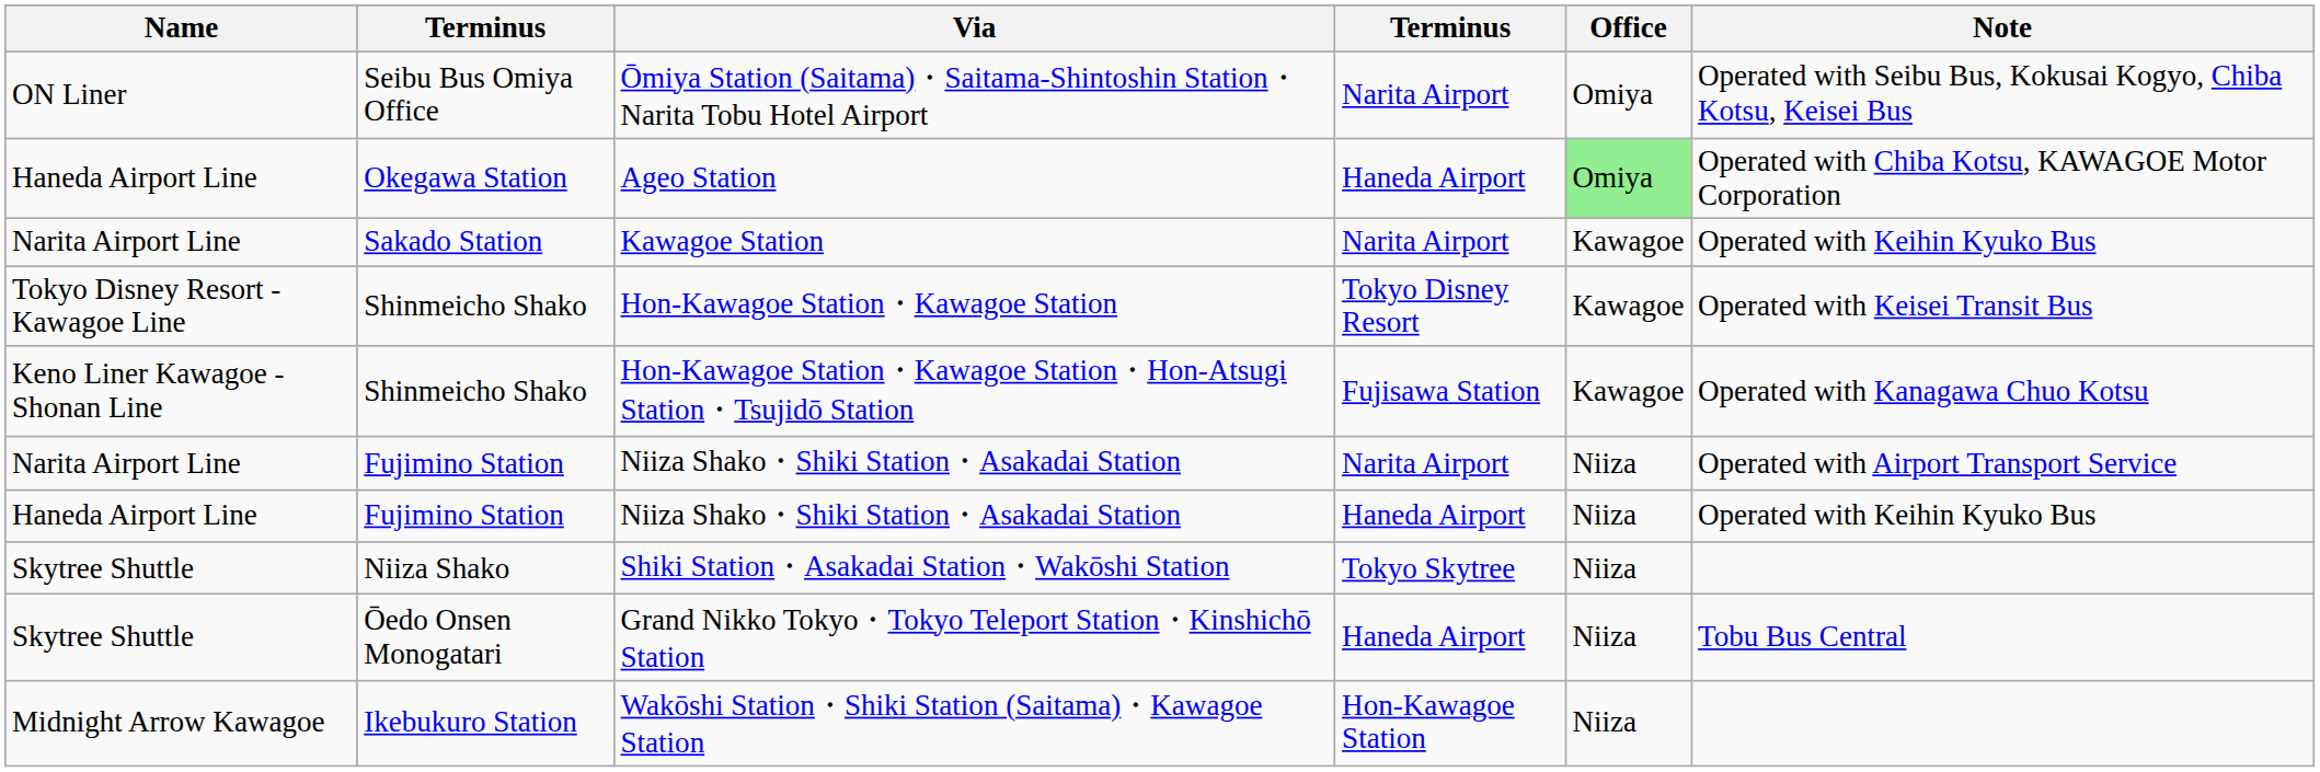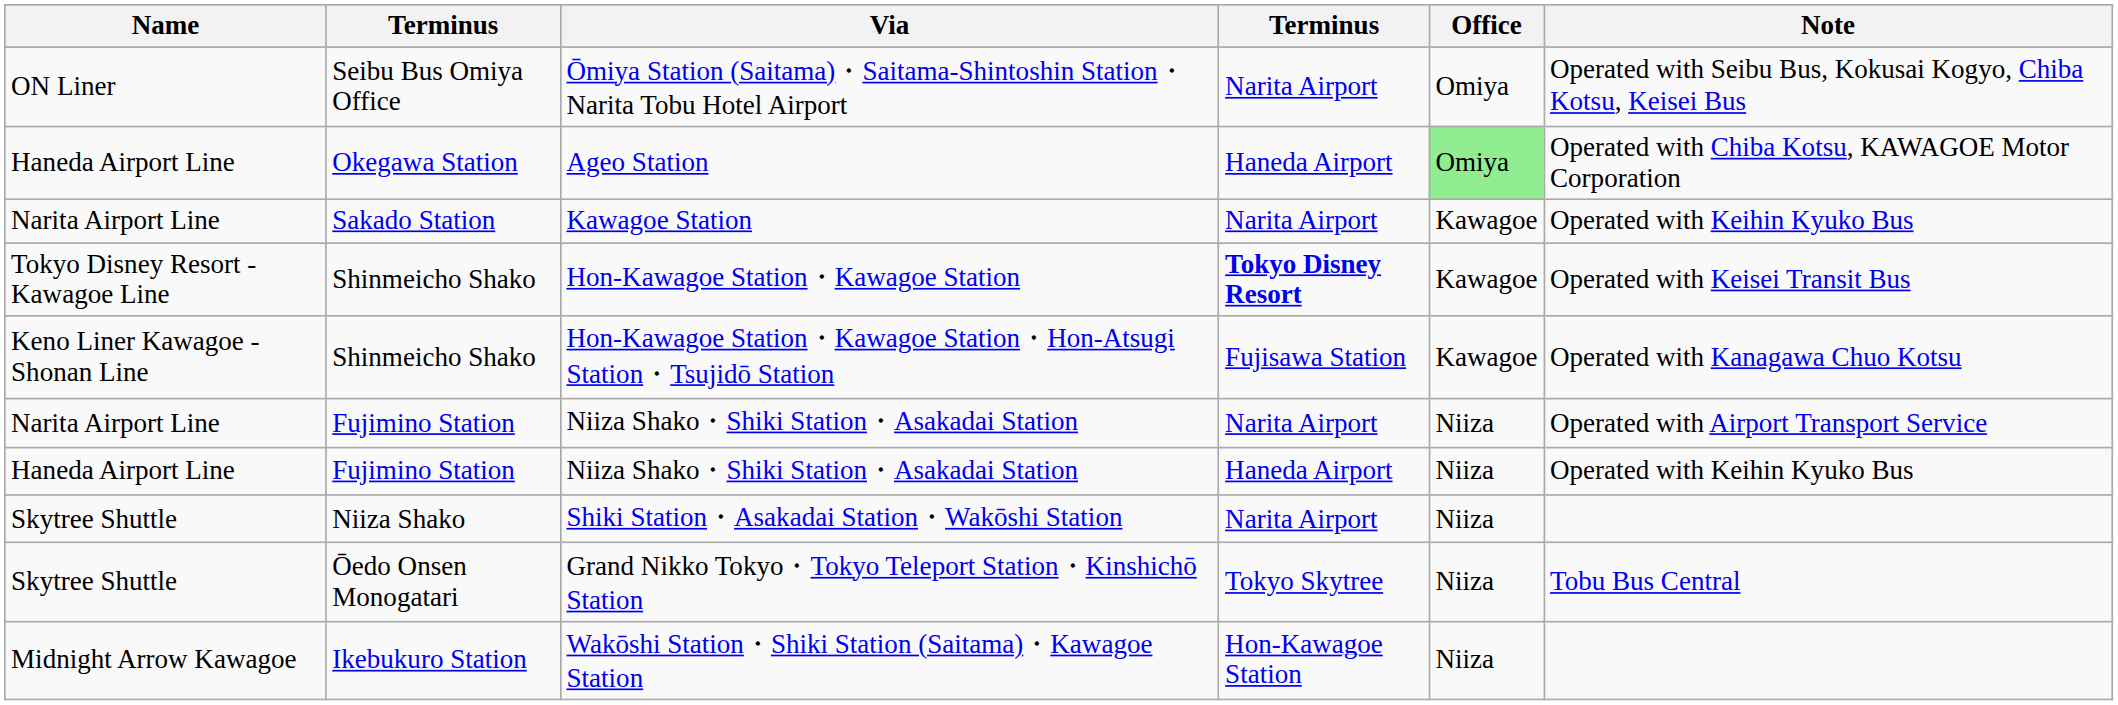Hon-Kawagoe Station・Kawagoe Station | column 4: normal -> bold
Shiki Station・Asakadai Station・Wakōshi Station | column 4: Tokyo Skytree -> Narita Airport
Grand Nikko Tokyo・Tokyo Teleport Station・Kinshichō Station | column 4: Haneda Airport -> Tokyo Skytree
